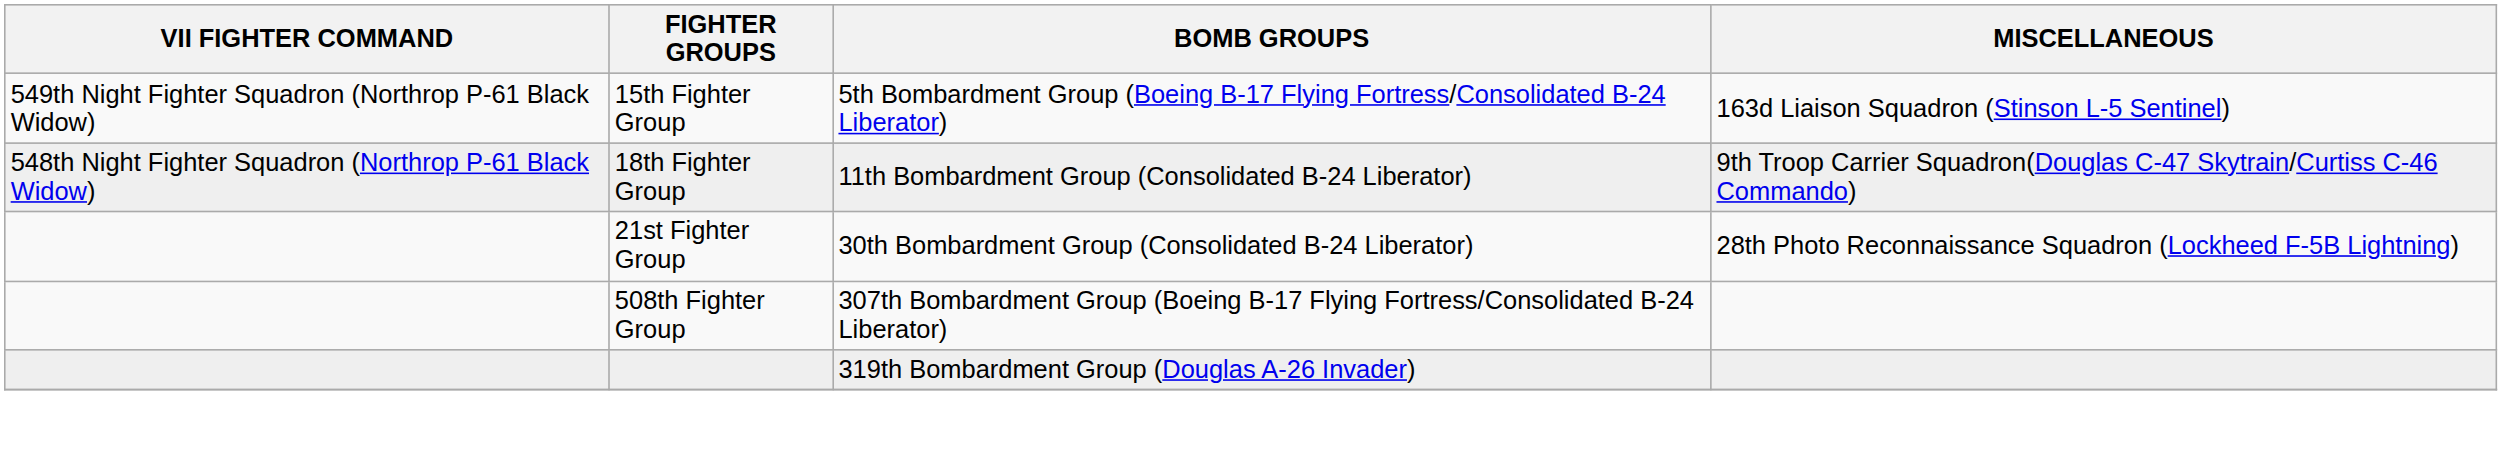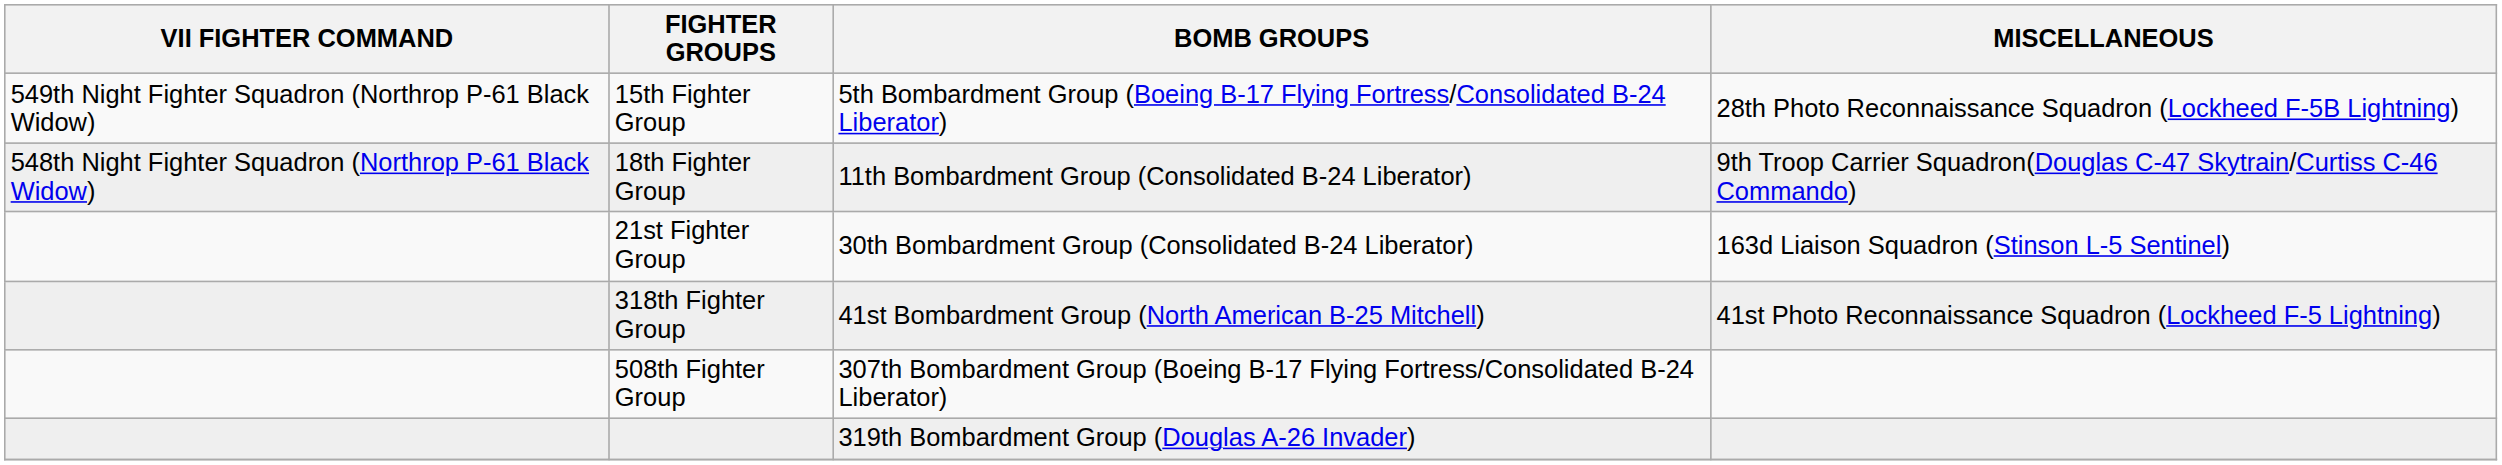15th Fighter Group | MISCELLANEOUS: 163d Liaison Squadron (Stinson L-5 Sentinel) -> 28th Photo Reconnaissance Squadron (Lockheed F-5B Lightning)
21st Fighter Group | MISCELLANEOUS: 28th Photo Reconnaissance Squadron (Lockheed F-5B Lightning) -> 163d Liaison Squadron (Stinson L-5 Sentinel)
+ row: 318th Fighter Group | 41st Bombardment Group (North American B-25 Mitchell) | 41st Photo Reconnaissance Squadron (Lockheed F-5 Lightning)
